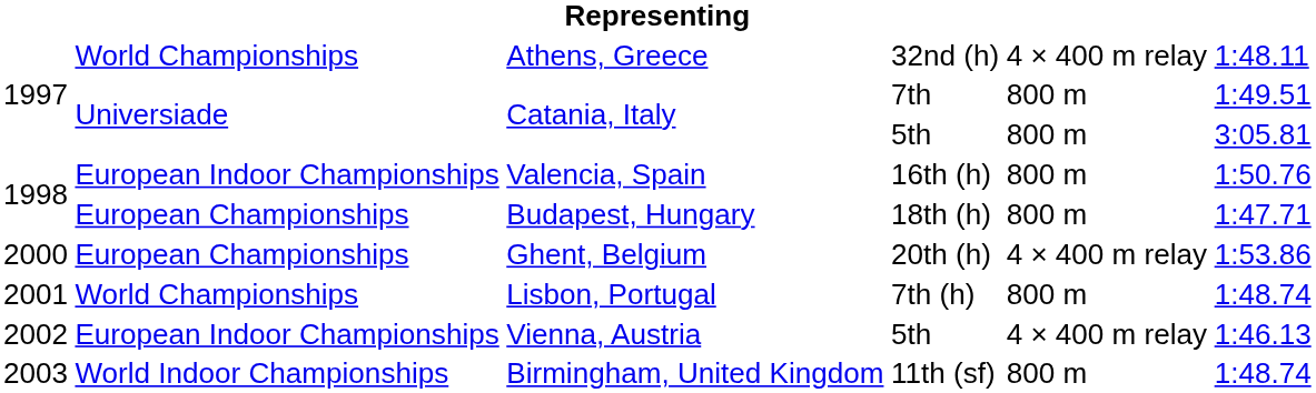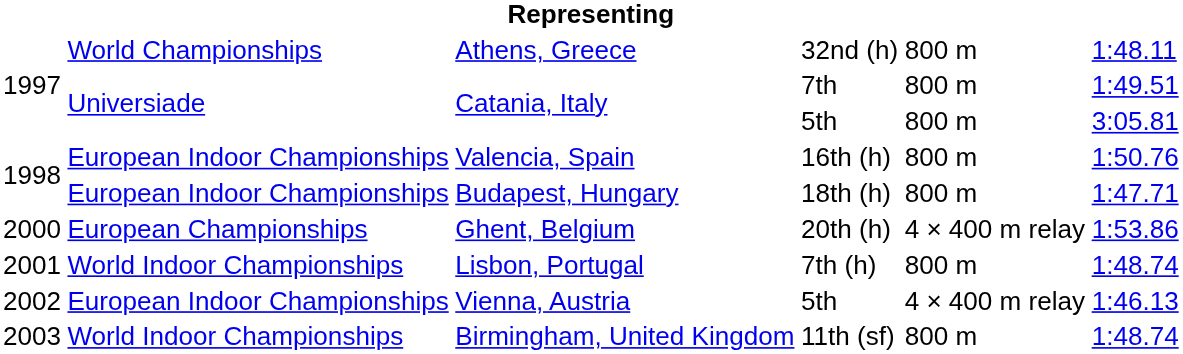Athens, Greece | column 5: 4 × 400 m relay -> 800 m
Budapest, Hungary | column 2: European Championships -> European Indoor Championships
Lisbon, Portugal | column 2: World Championships -> World Indoor Championships
